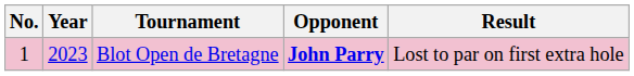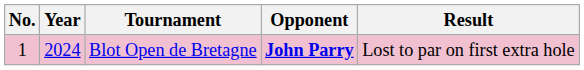Blot Open de Bretagne | Year: 2023 -> 2024
